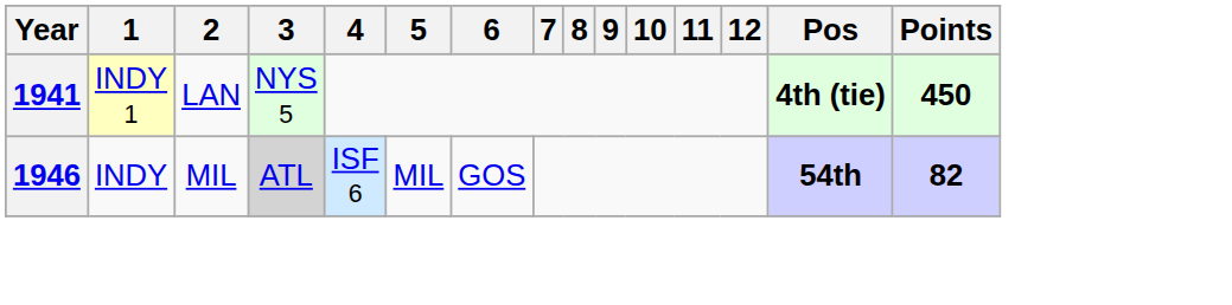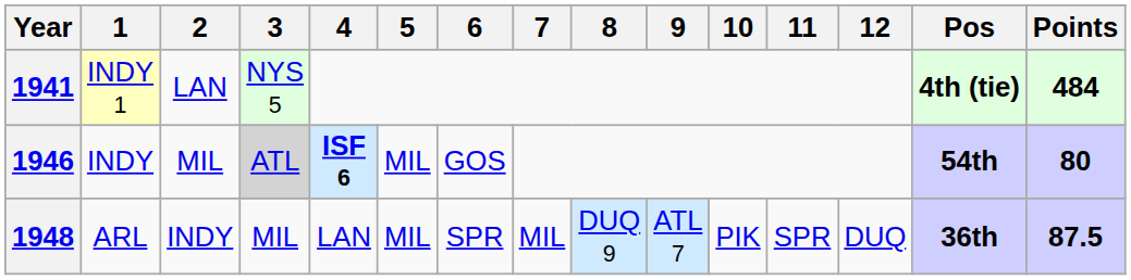1941 | Points: 450 -> 484
1946 | 4: normal -> bold
1946 | Points: 82 -> 80
+ row: 1948 | ARL | INDY | MIL | LAN | MIL | SPR | MIL | DUQ 9 | ATL 7 | PIK | SPR | DUQ | 36th | 87.5
